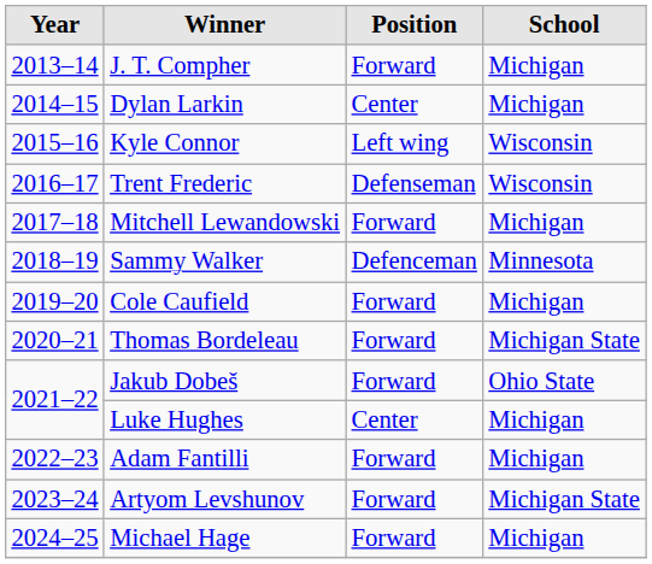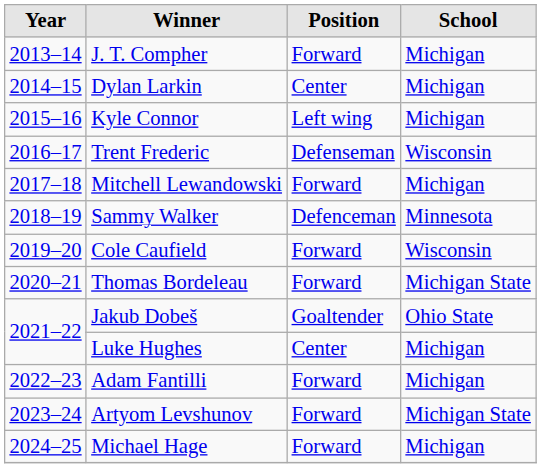Kyle Connor | School: Wisconsin -> Michigan
Cole Caufield | School: Michigan -> Wisconsin
Jakub Dobeš | Position: Forward -> Goaltender
